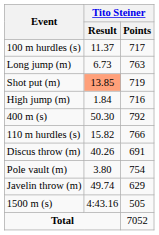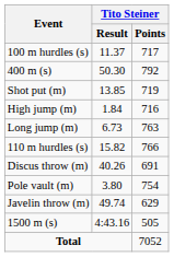rows swapped: Long jump (m) <-> 400 m (s)
Shot put (m) | Tito Steiner / Result: lightsalmon background -> no background
